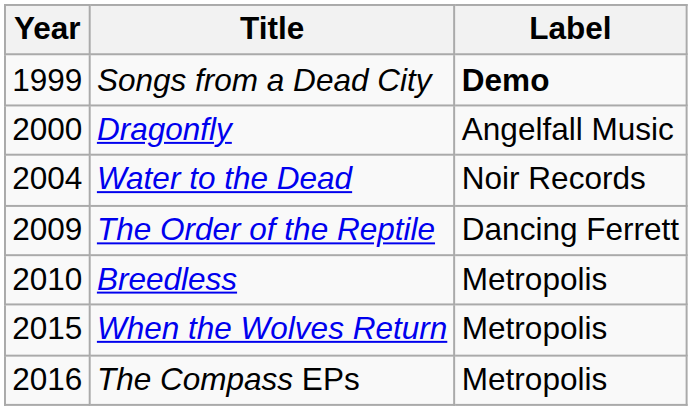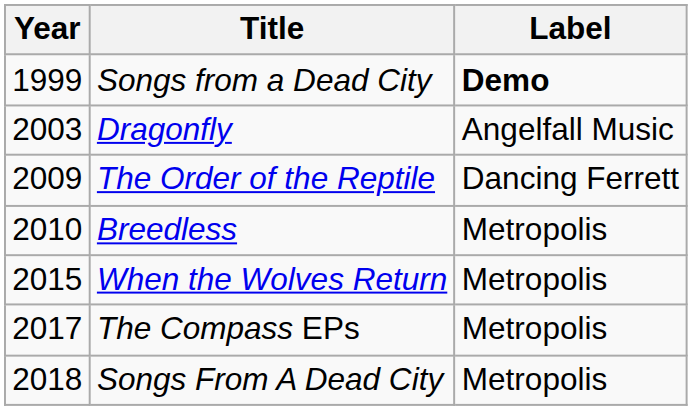Dragonfly | Year: 2000 -> 2003
- row: 2004 | Water to the Dead | Noir Records
The Compass EPs | Year: 2016 -> 2017
+ row: 2018 | Songs From A Dead City | Metropolis
